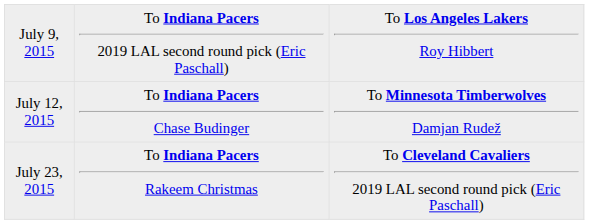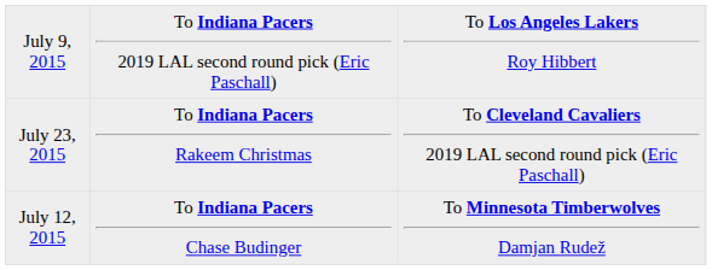rows swapped: July 12, 2015 <-> July 23, 2015
